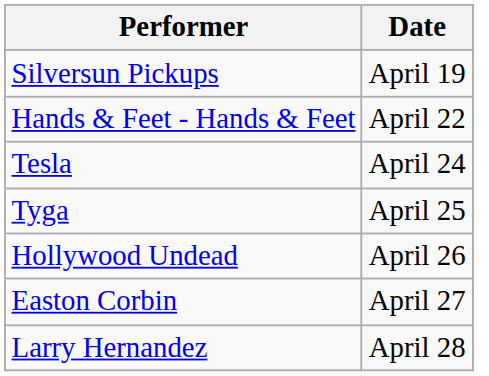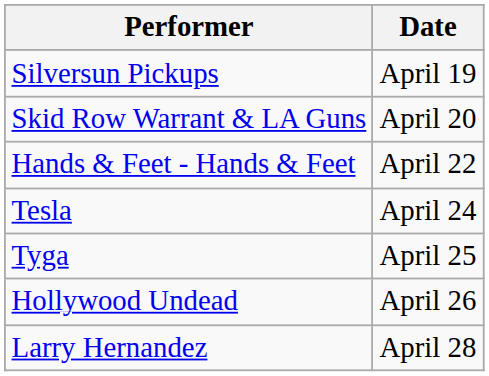+ row: Skid Row Warrant & LA Guns | April 20
- row: Easton Corbin | April 27
